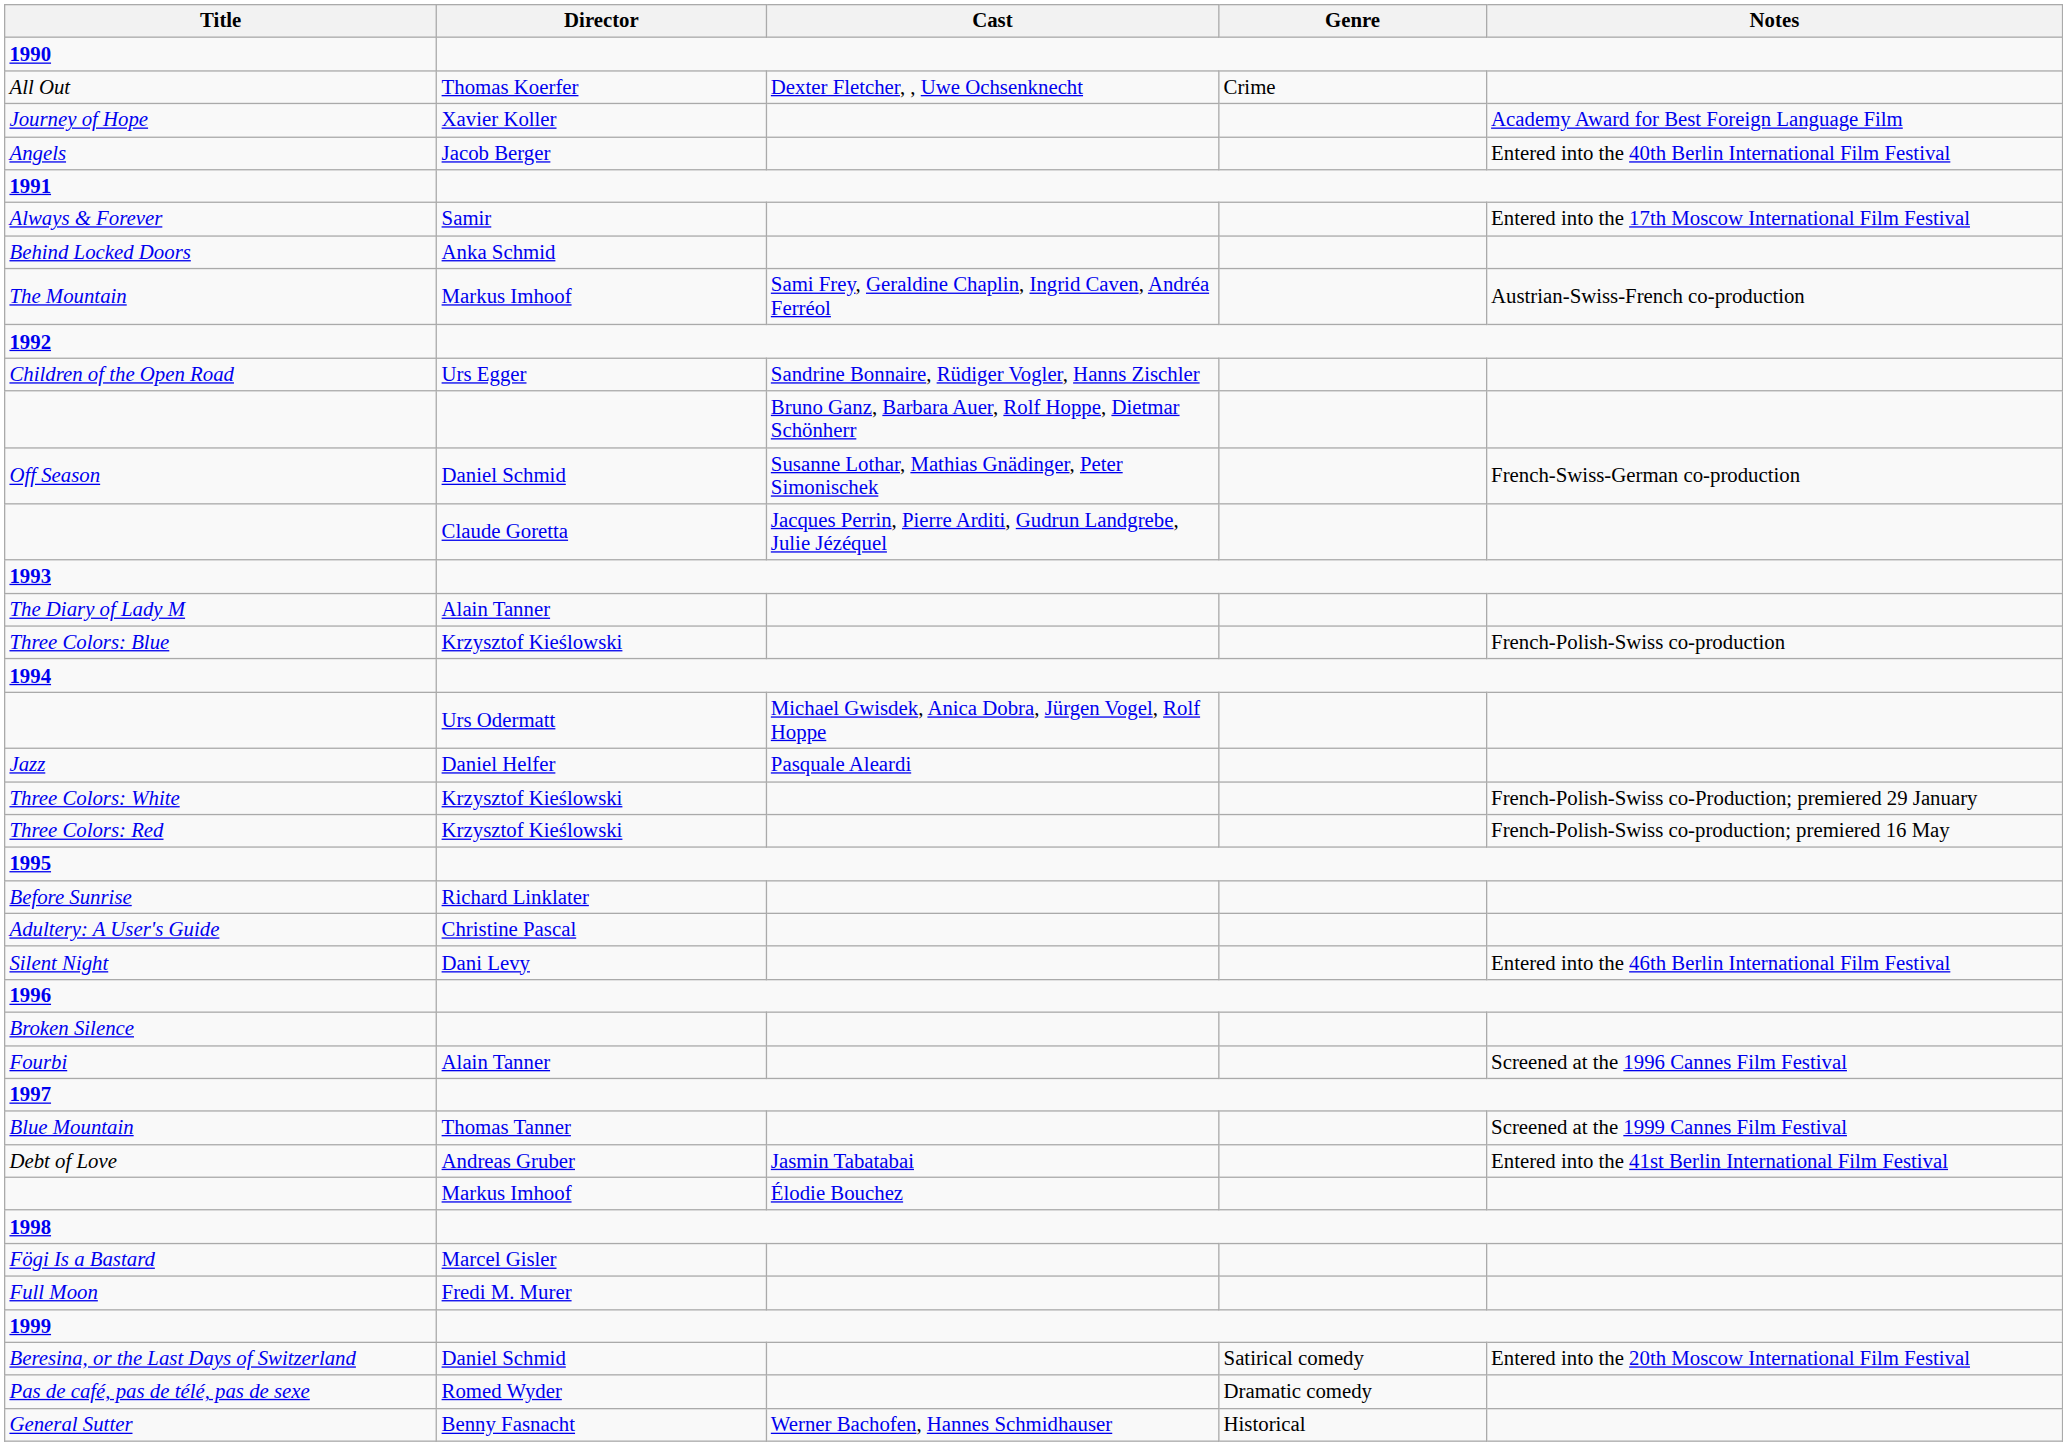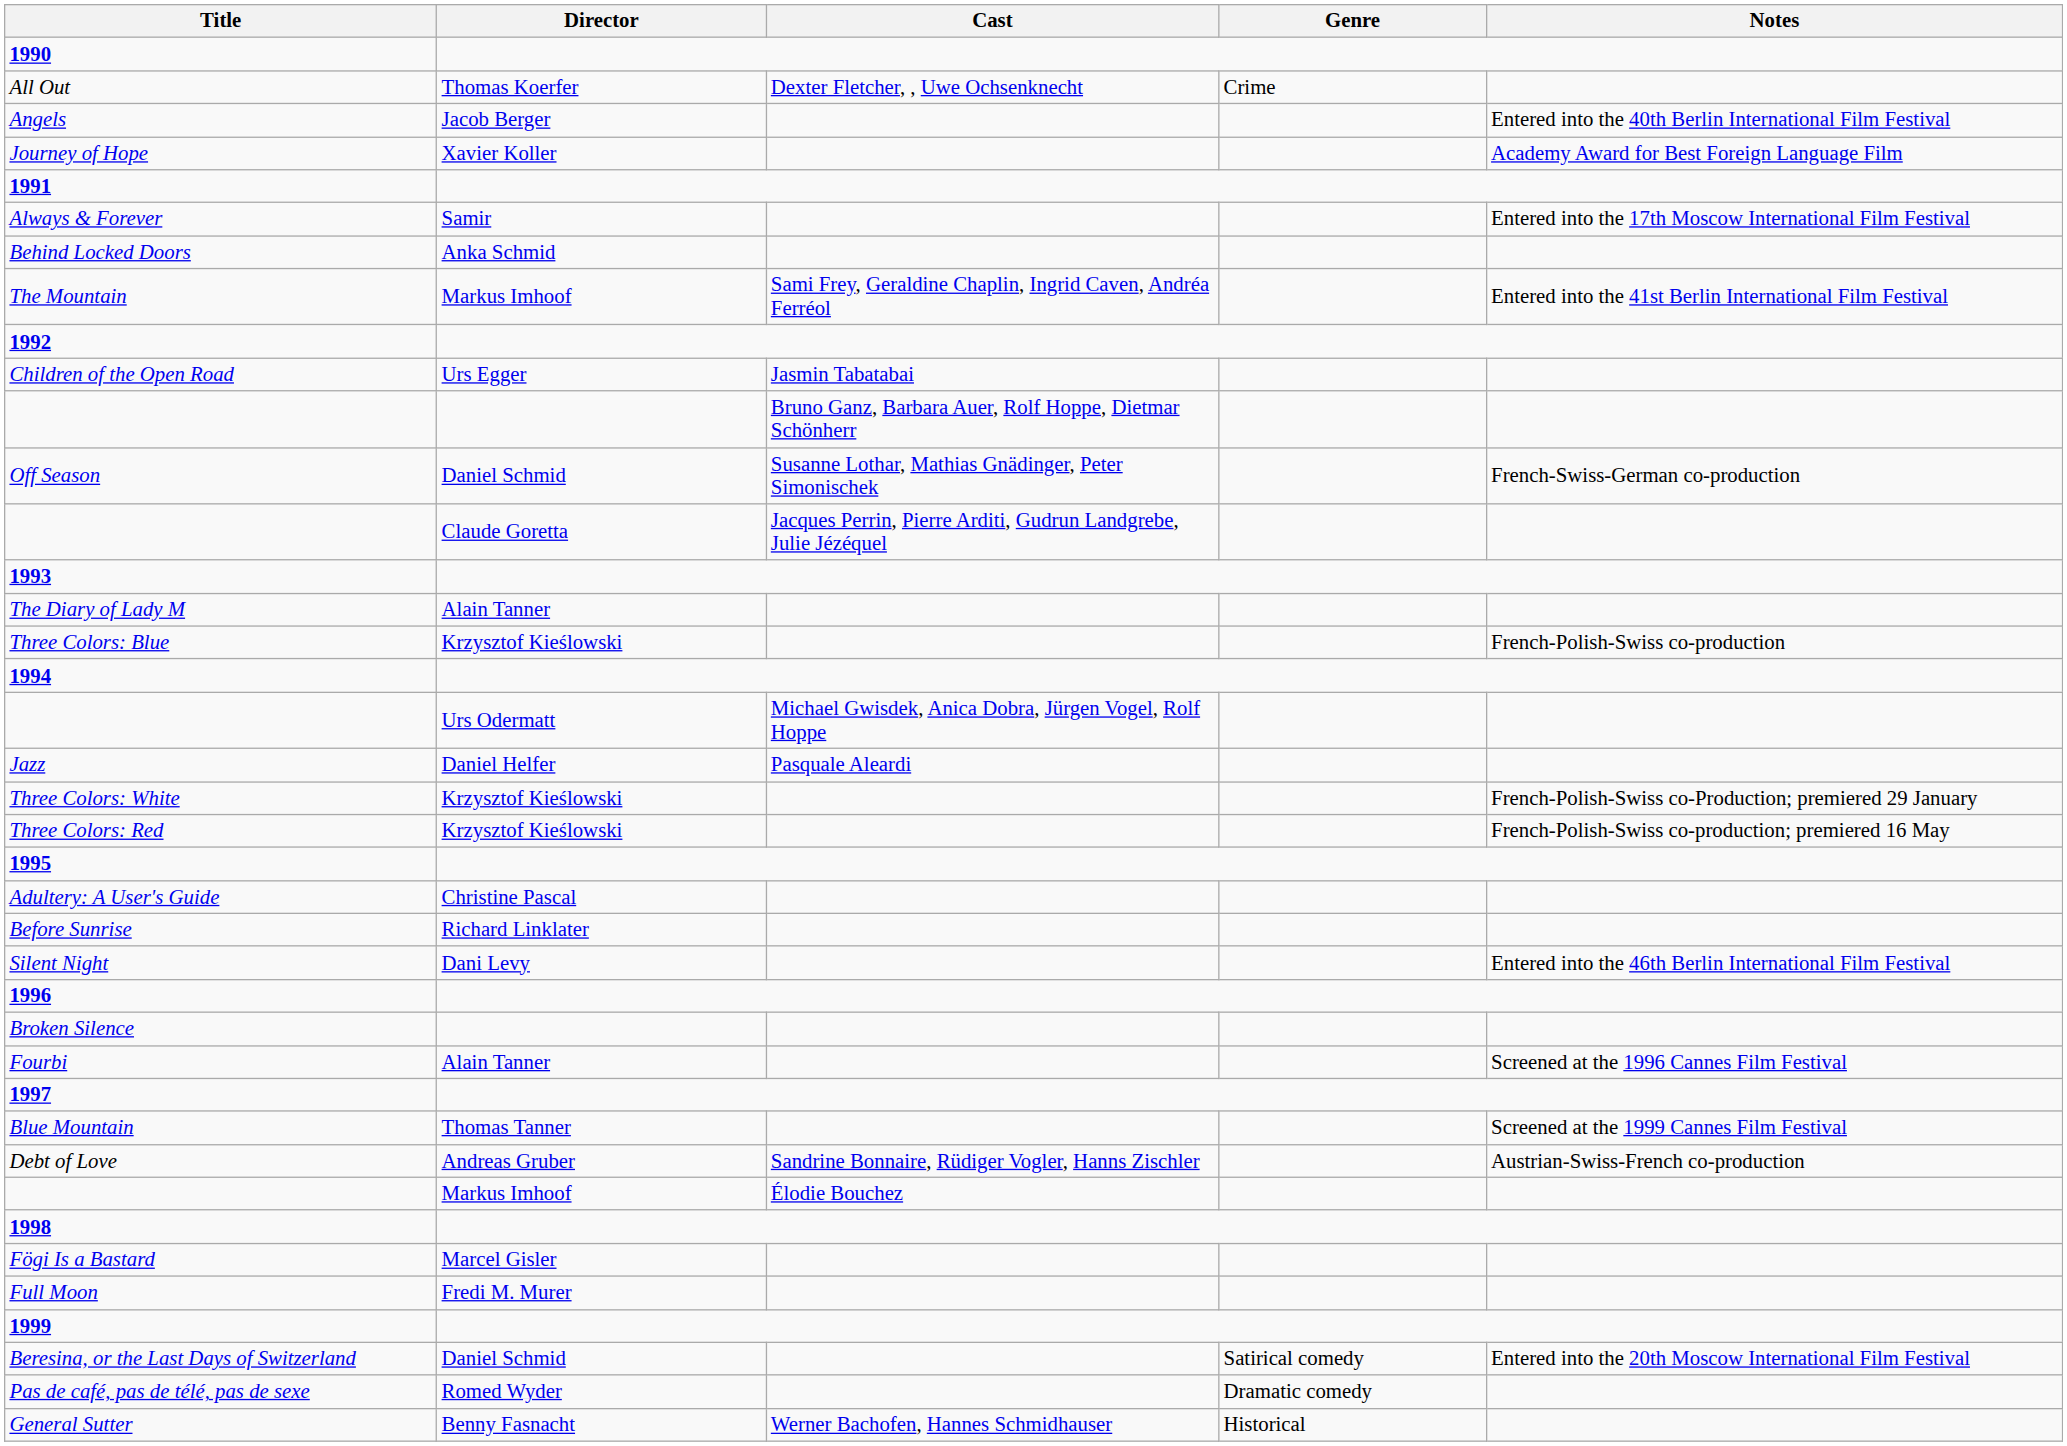rows swapped: Angels <-> Journey of Hope
The Mountain | Notes: Austrian-Swiss-French co-production -> Entered into the 41st Berlin International Film Festival
Children of the Open Road | Cast: Sandrine Bonnaire, Rüdiger Vogler, Hanns Zischler -> Jasmin Tabatabai
rows swapped: Adultery: A User's Guide <-> Before Sunrise
Debt of Love | Cast: Jasmin Tabatabai -> Sandrine Bonnaire, Rüdiger Vogler, Hanns Zischler
Debt of Love | Notes: Entered into the 41st Berlin International Film Festival -> Austrian-Swiss-French co-production
